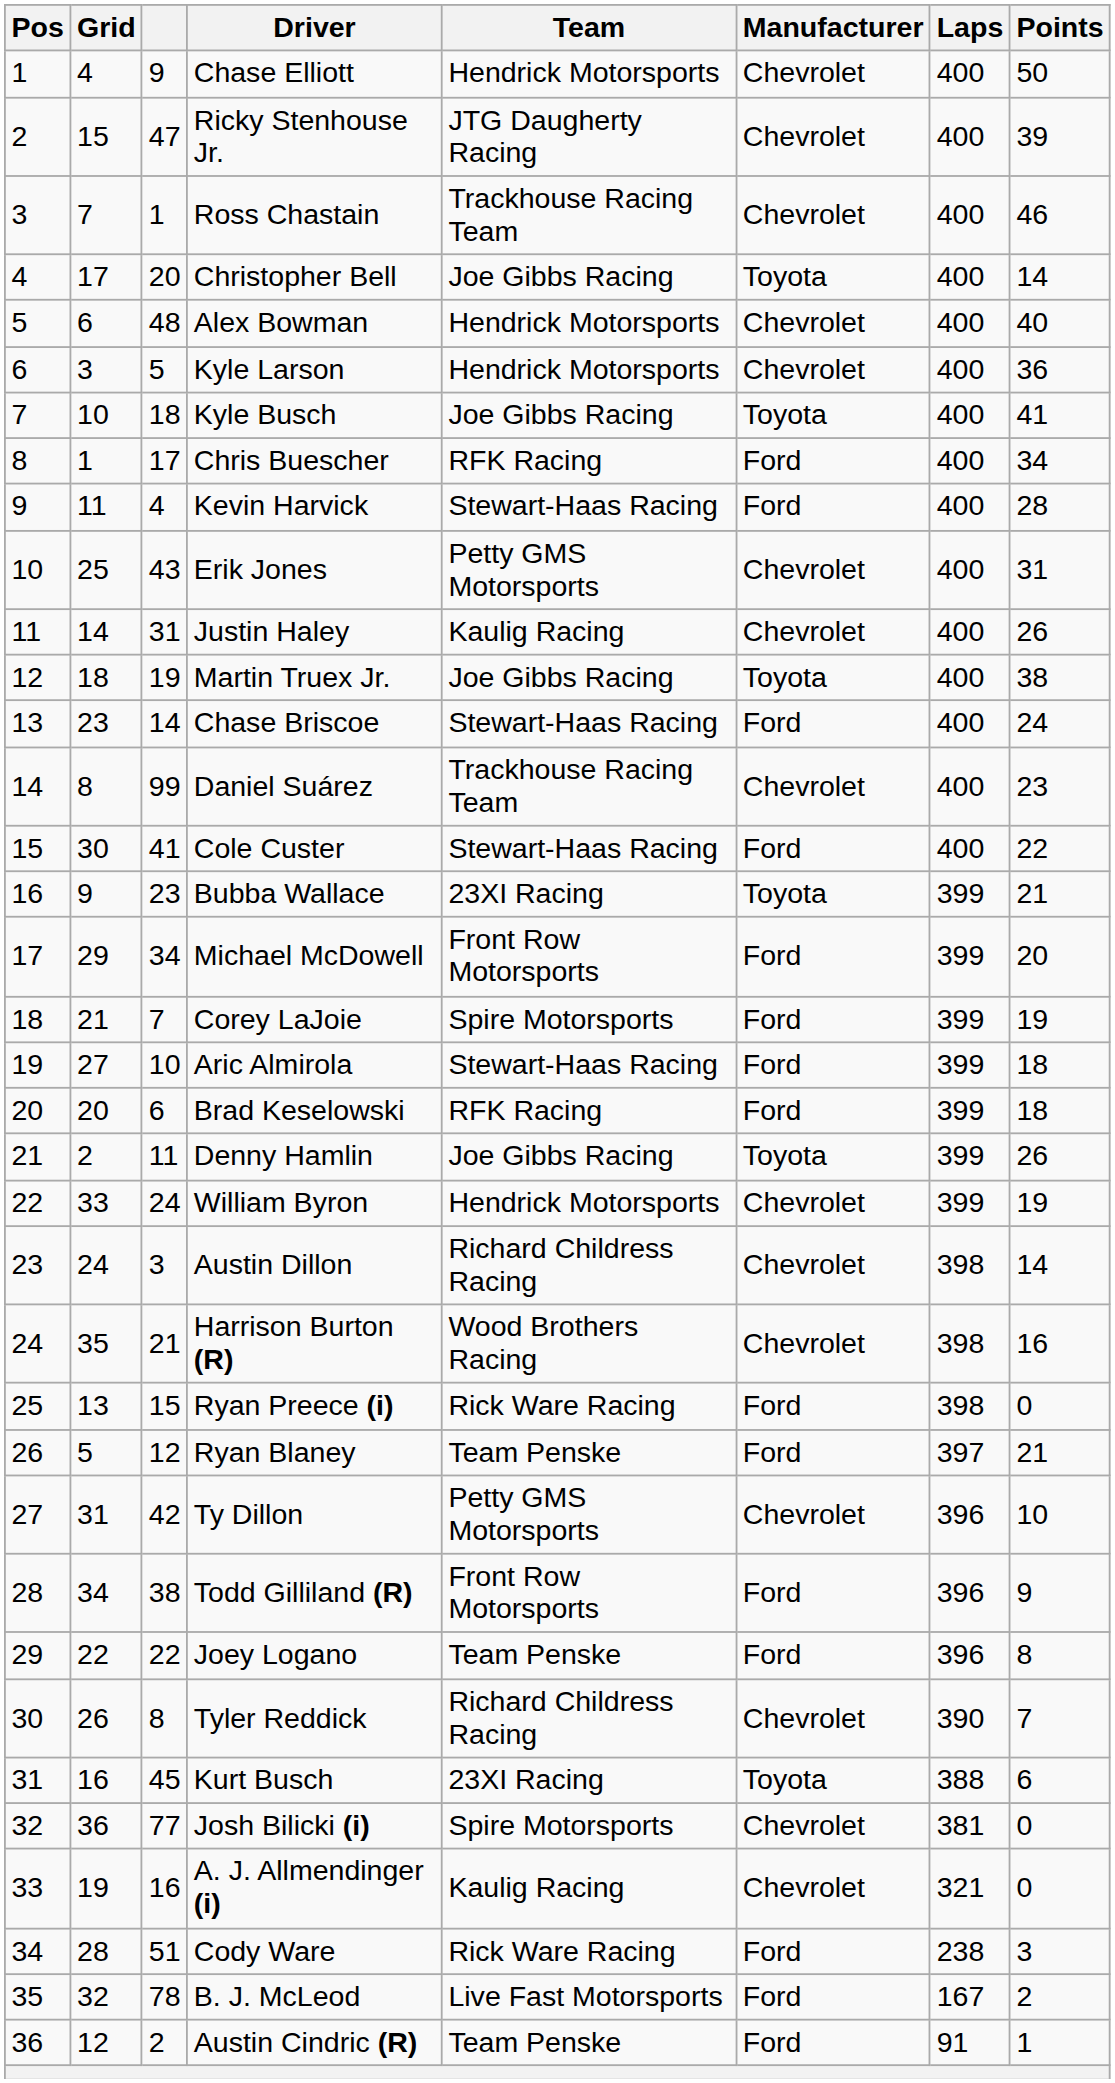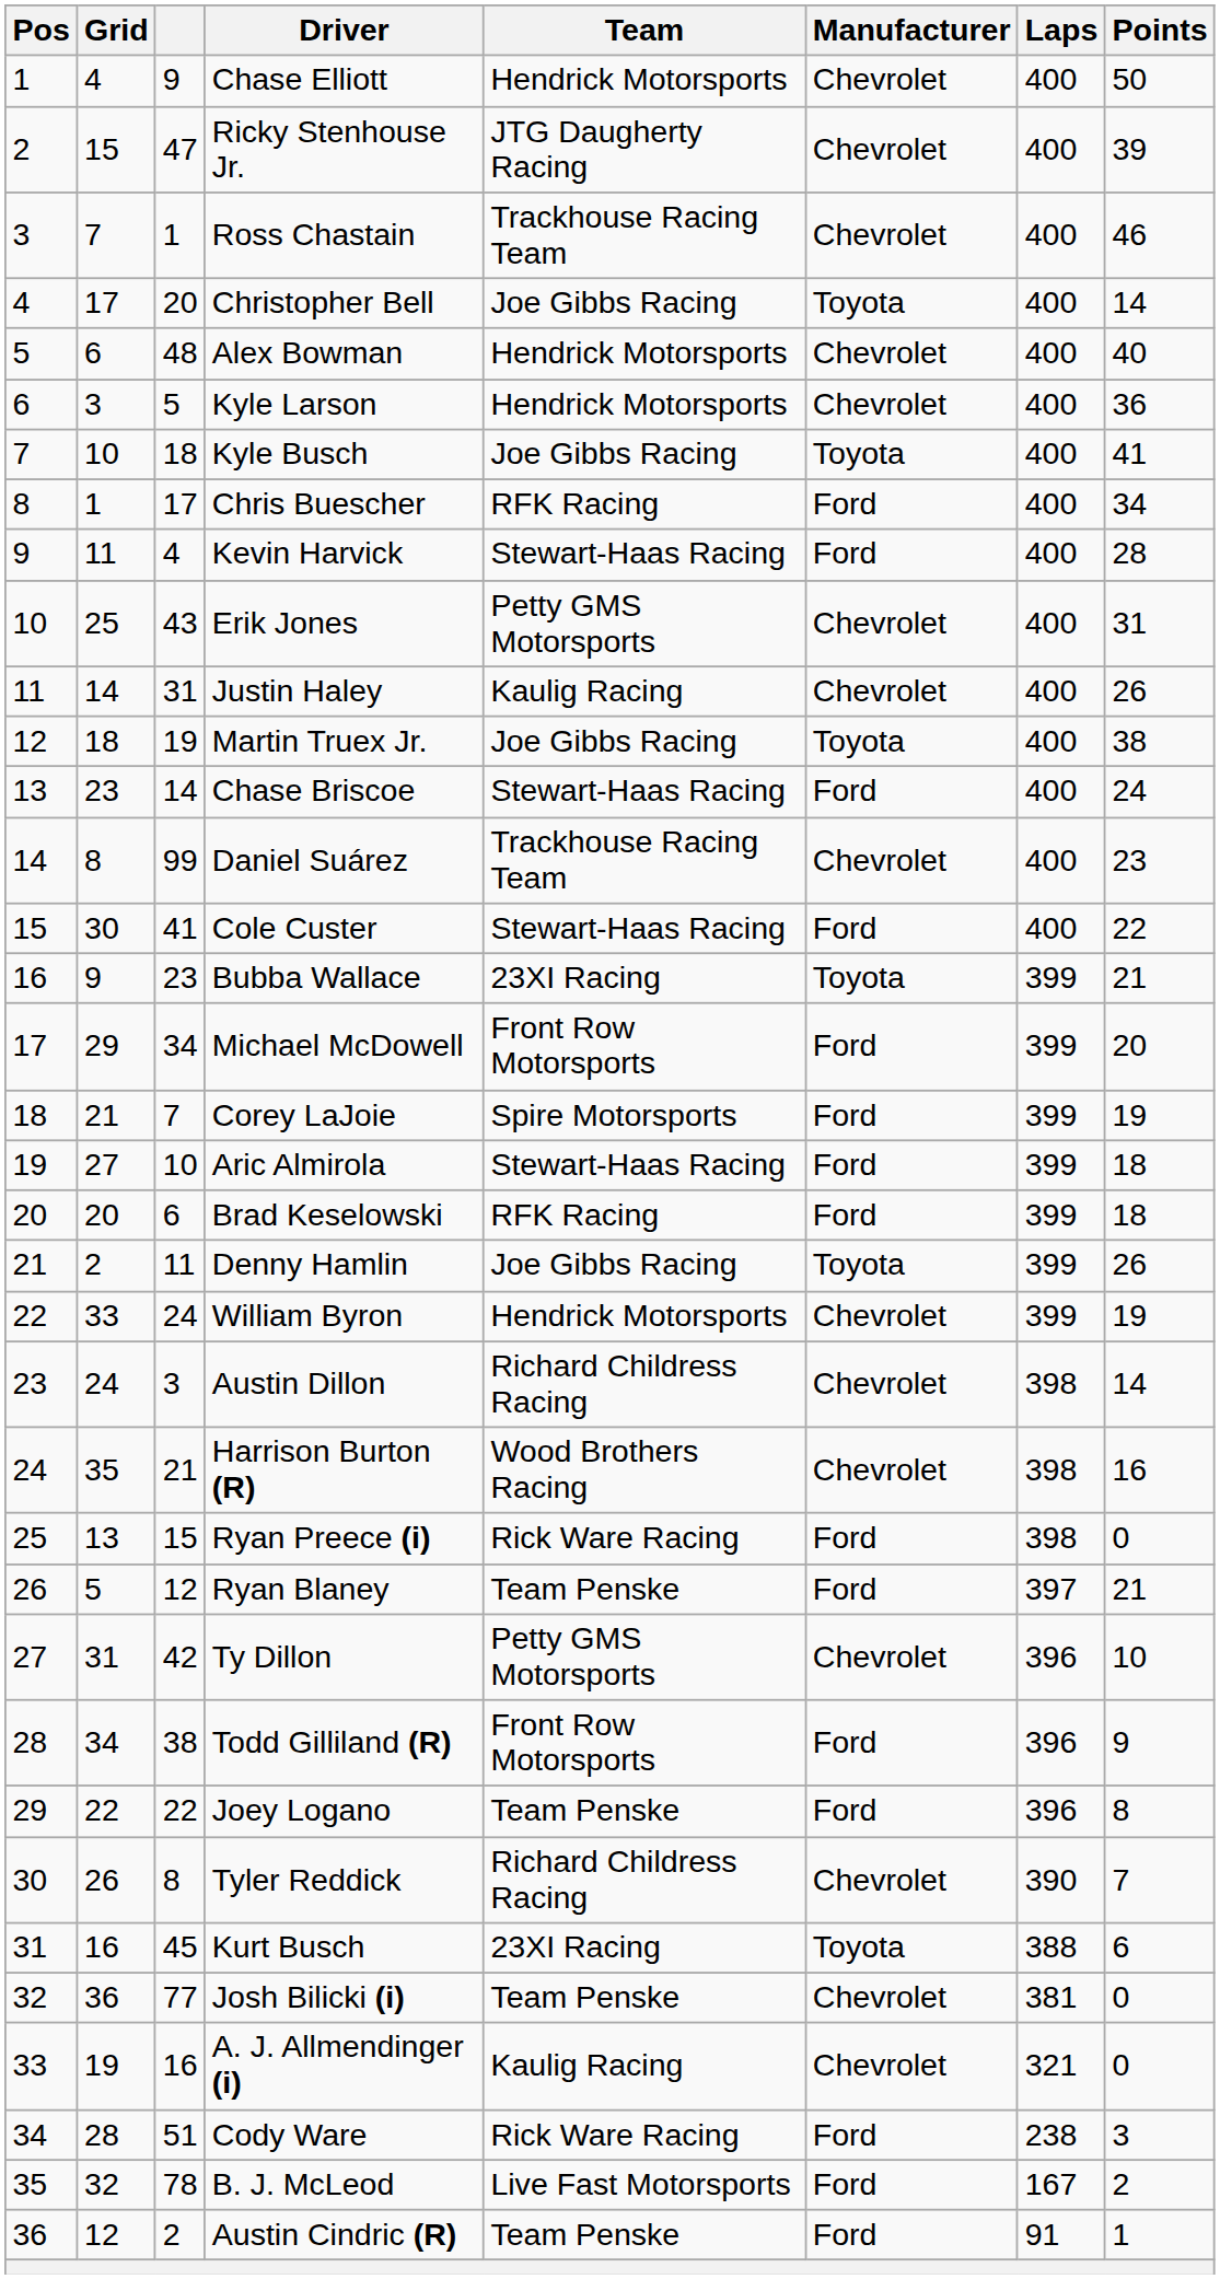Josh Bilicki (i) | Team: Spire Motorsports -> Team Penske
